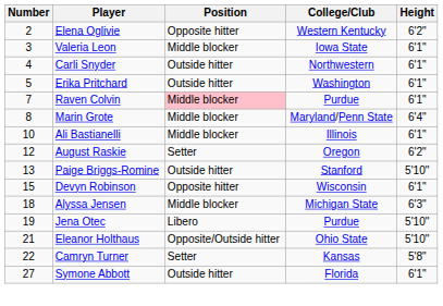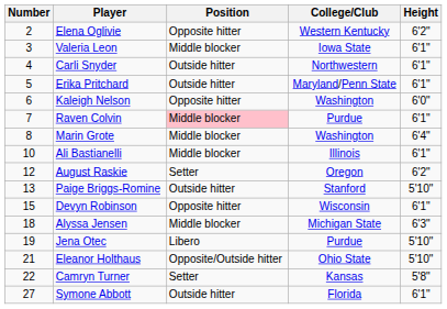Erika Pritchard | College/Club: Washington -> Maryland/Penn State
+ row: 6 | Kaleigh Nelson | Opposite hitter | Washington | 6'0"
Marin Grote | College/Club: Maryland/Penn State -> Washington
